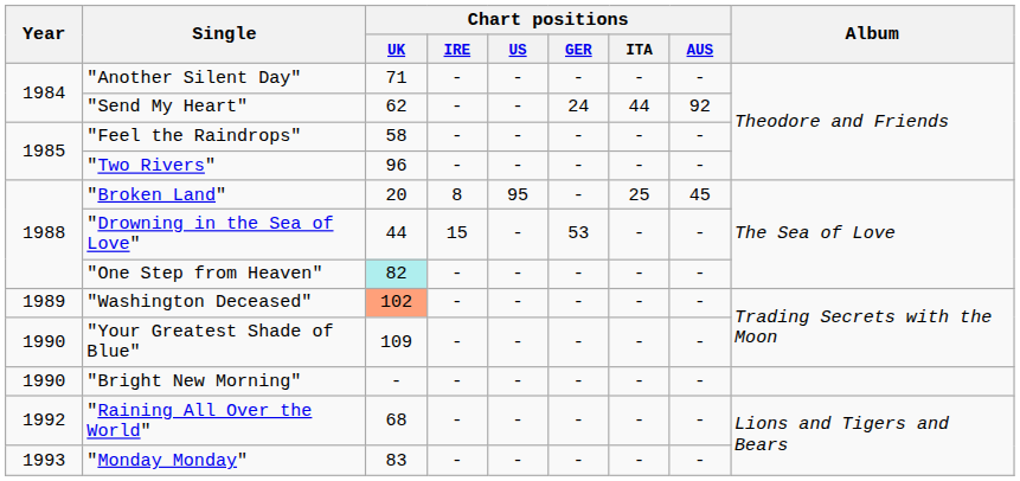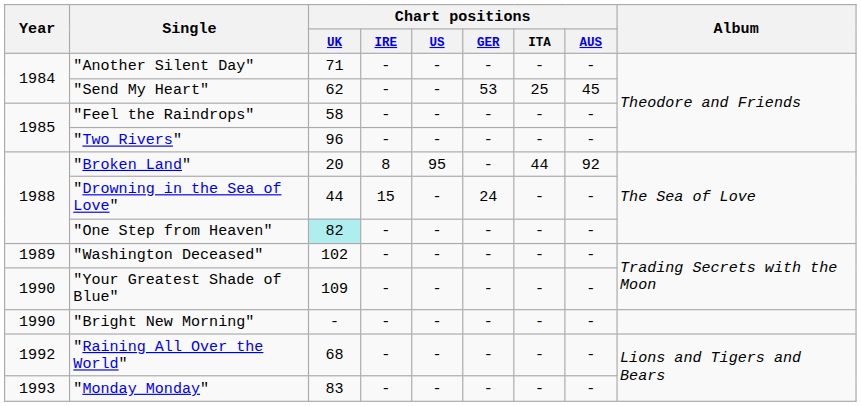"Send My Heart" | Chart positions / GER: 24 -> 53
"Send My Heart" | Chart positions / ITA: 44 -> 25
"Send My Heart" | Chart positions / AUS: 92 -> 45
"Broken Land" | Chart positions / ITA: 25 -> 44
"Broken Land" | Chart positions / AUS: 45 -> 92
"Drowning in the Sea of Love" | Chart positions / GER: 53 -> 24
"Washington Deceased" | Chart positions / UK: lightsalmon background -> no background
